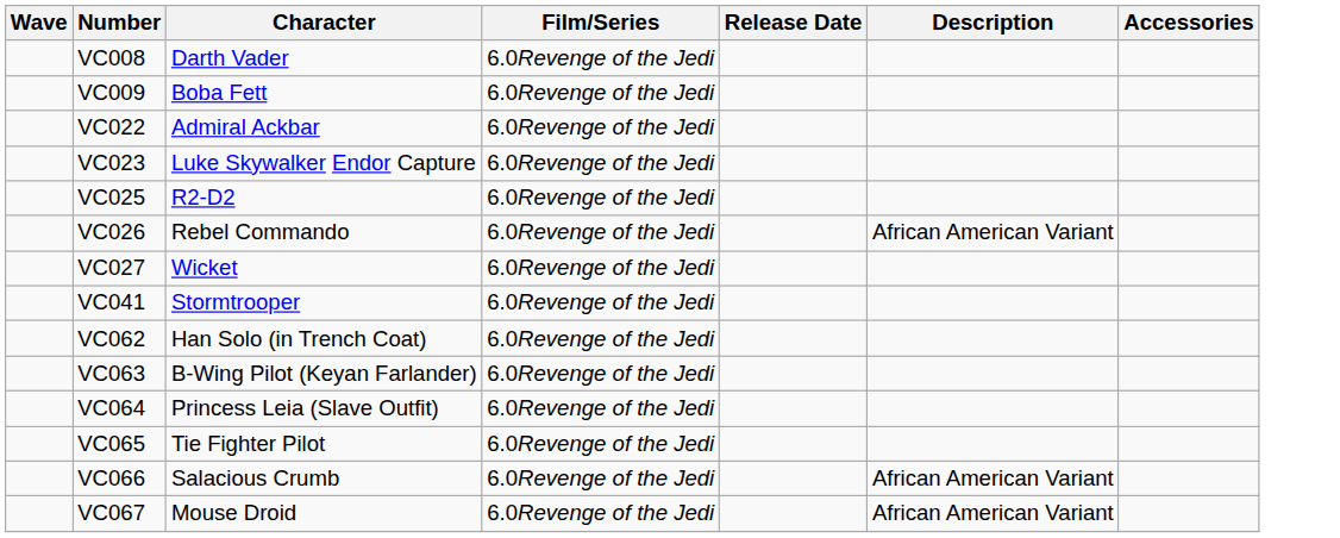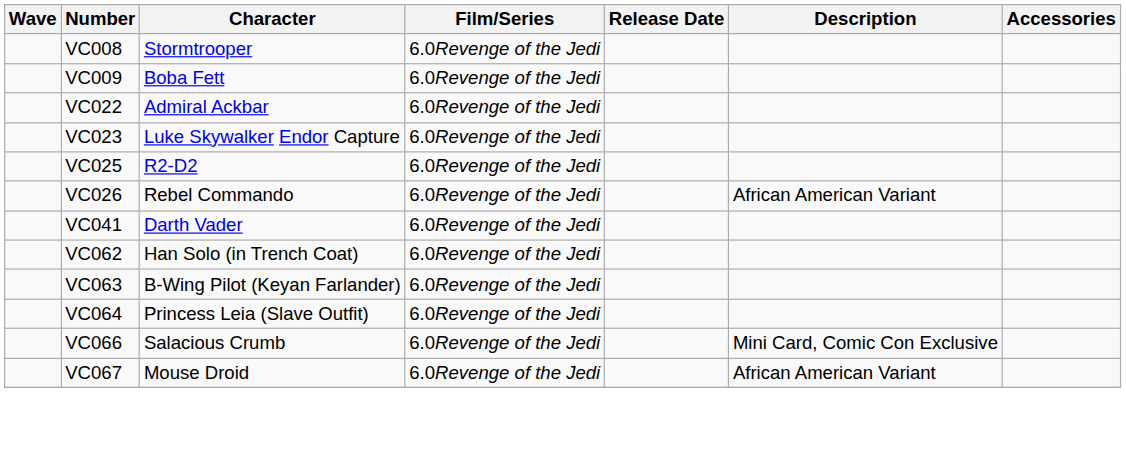VC008 | Character: Darth Vader -> Stormtrooper
- row: VC027 | Wicket | 6.0Revenge of the Jedi
VC041 | Character: Stormtrooper -> Darth Vader
- row: VC065 | Tie Fighter Pilot | 6.0Revenge of the Jedi
VC066 | Description: African American Variant -> Mini Card, Comic Con Exclusive
